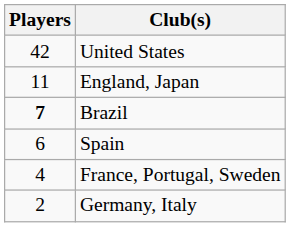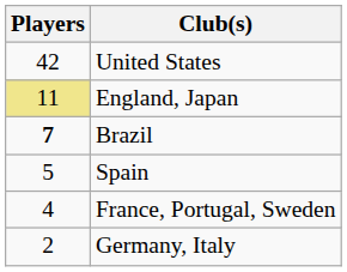England, Japan | Players: no background -> khaki background
Spain | Players: 6 -> 5
